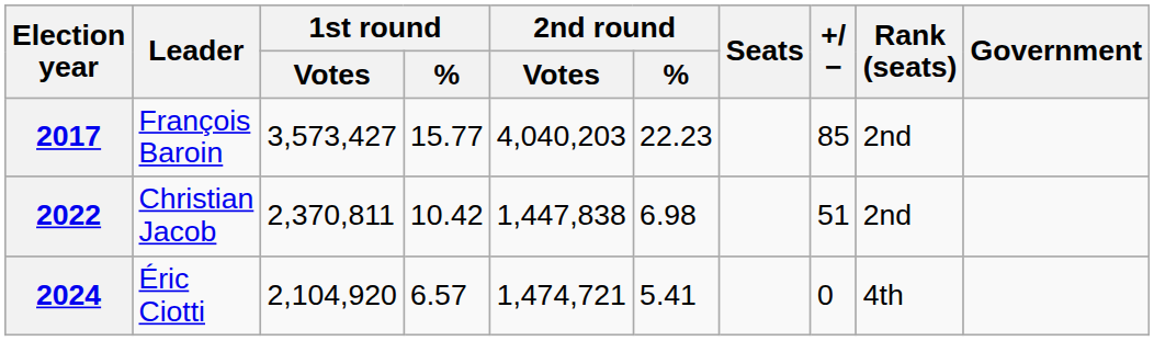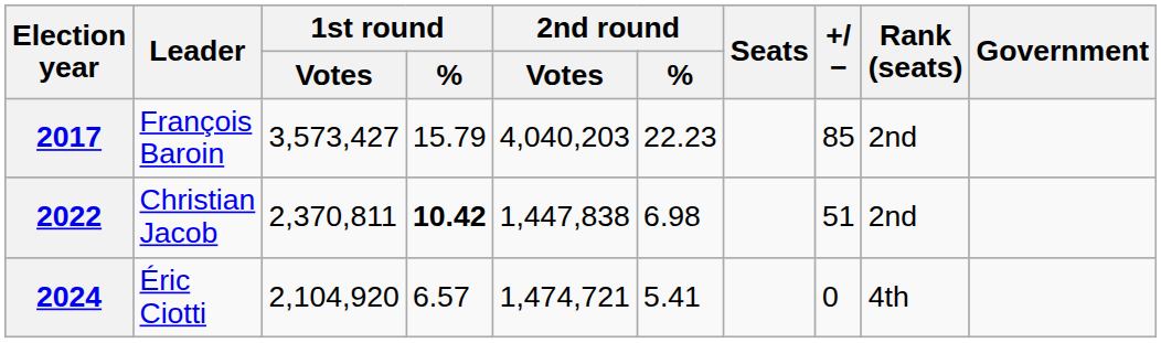2017 | 1st round / %: 15.77 -> 15.79
2022 | 1st round / %: normal -> bold
